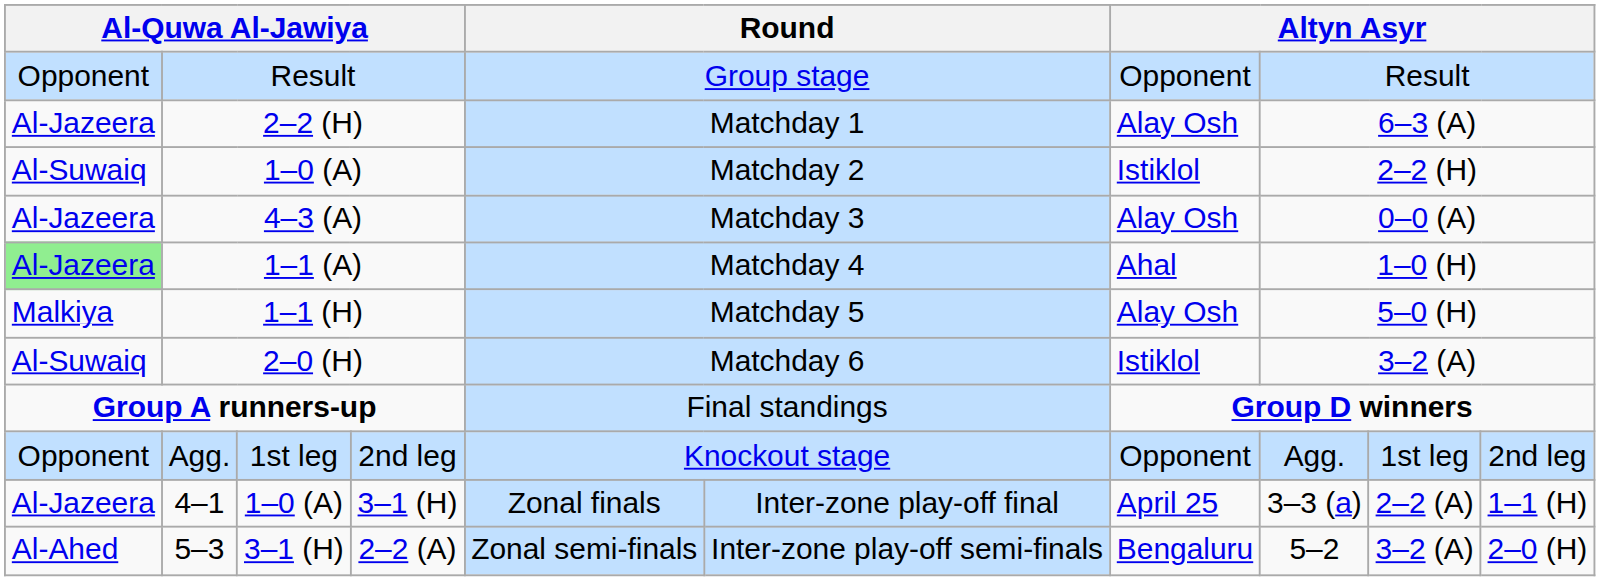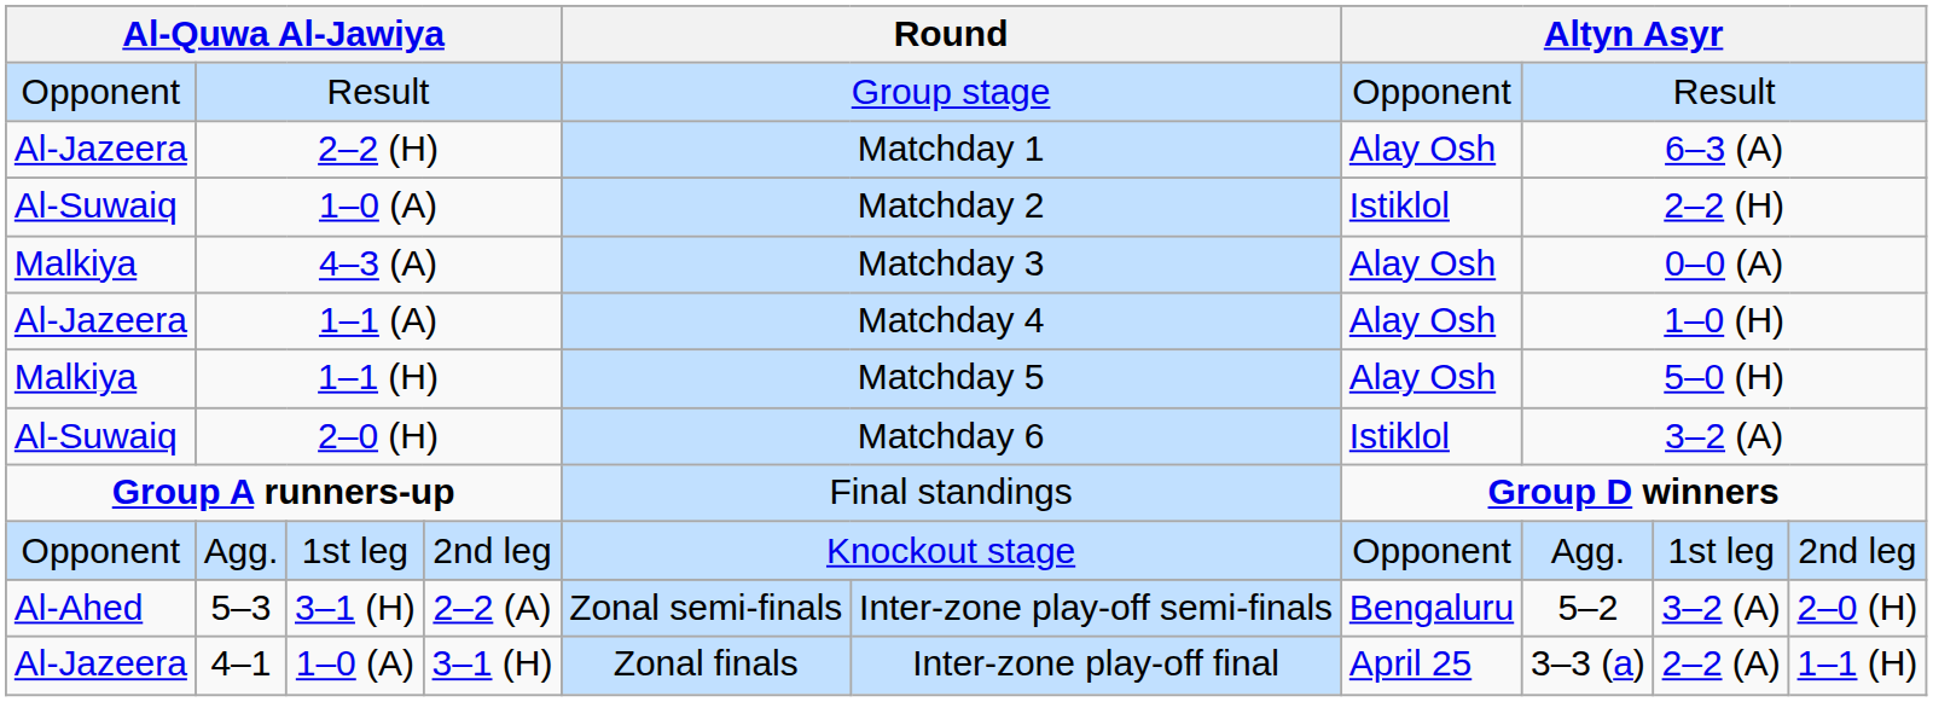4–3 (A) | column 1: Al-Jazeera -> Malkiya
1–1 (A) | column 1: lightgreen background -> no background
1–1 (A) | column 7: Ahal -> Alay Osh
rows swapped: 5–3 <-> 4–1
